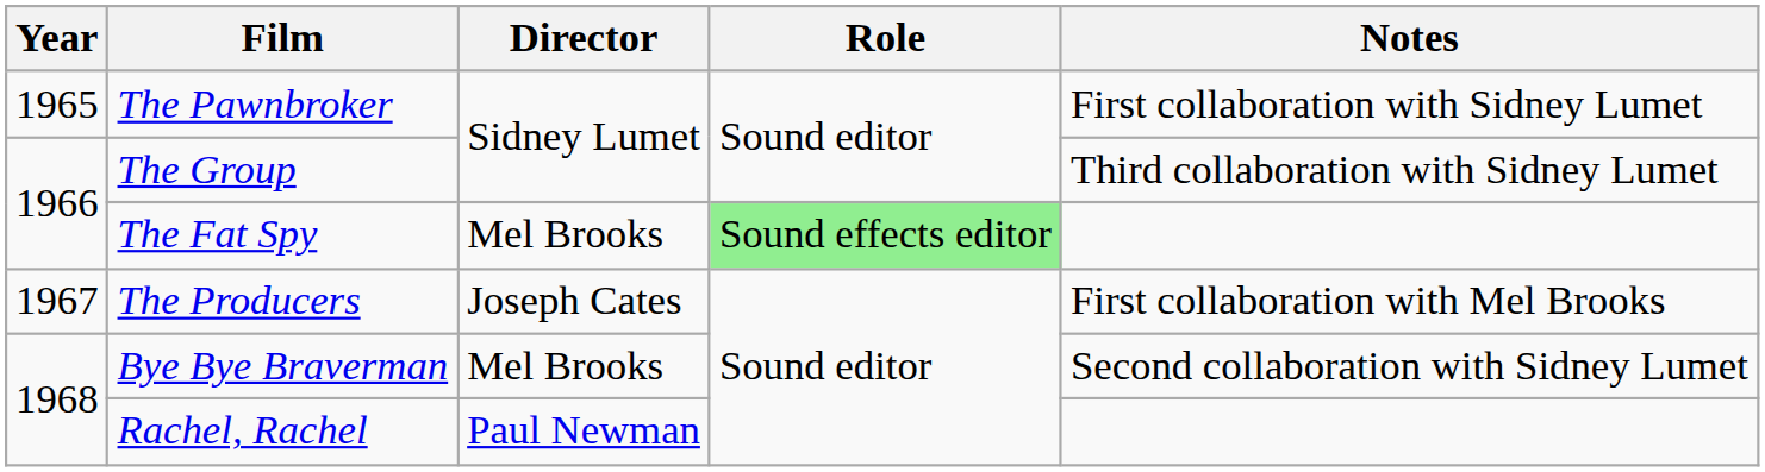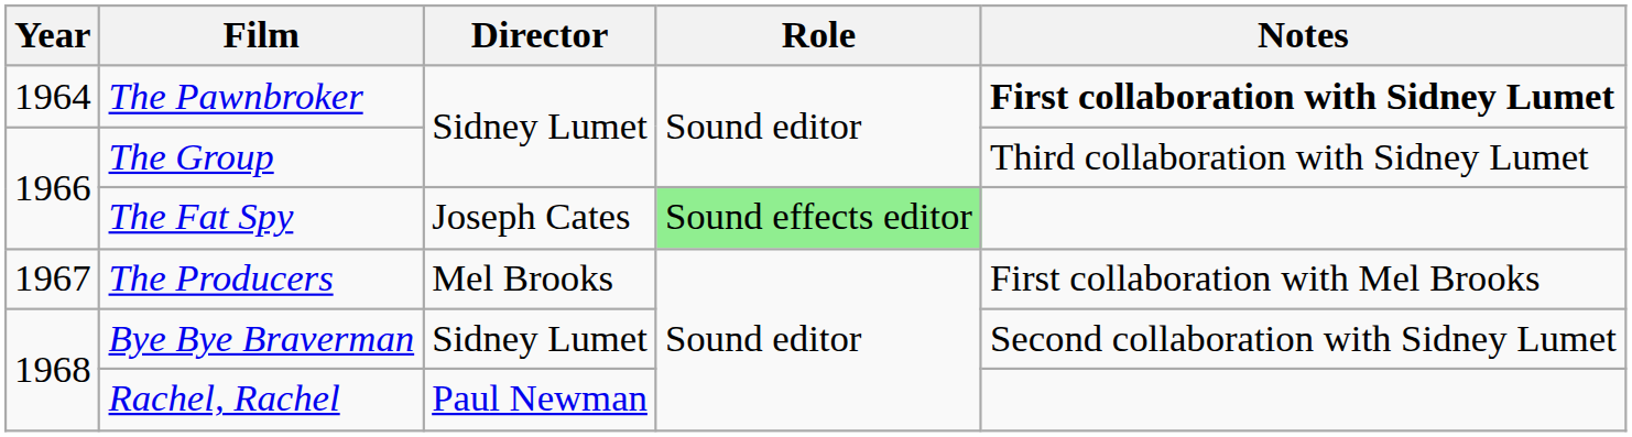The Pawnbroker | Year: 1965 -> 1964
The Pawnbroker | Notes: normal -> bold
The Fat Spy | Director: Mel Brooks -> Joseph Cates
The Producers | Director: Joseph Cates -> Mel Brooks
Bye Bye Braverman | Director: Mel Brooks -> Sidney Lumet
